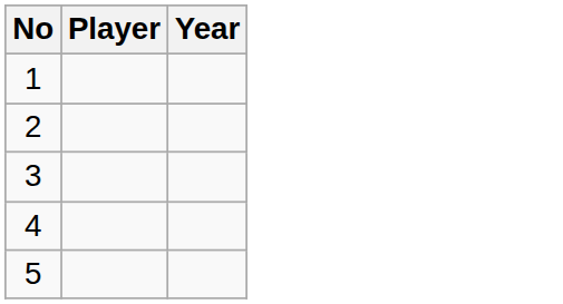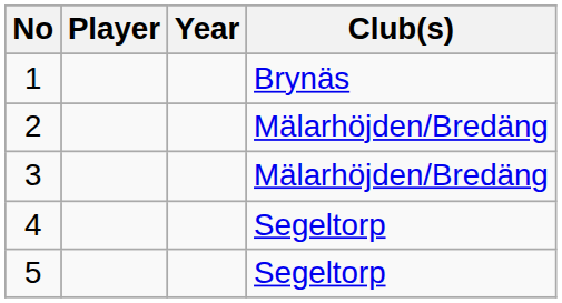+ column: Club(s) | Brynäs | Mälarhöjden/Bredäng | Mälarhöjden/Bredäng | Segeltorp | Segeltorp
